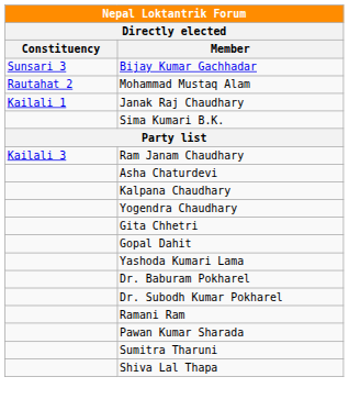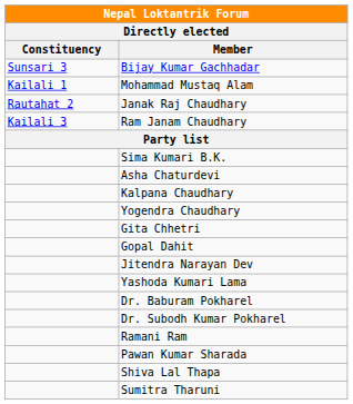Mohammad Mustaq Alam | Constituency: Rautahat 2 -> Kailali 1
Janak Raj Chaudhary | Constituency: Kailali 1 -> Rautahat 2
rows swapped: Ram Janam Chaudhary <-> Sima Kumari B.K.
+ row: Jitendra Narayan Dev
rows swapped: Shiva Lal Thapa <-> Sumitra Tharuni
